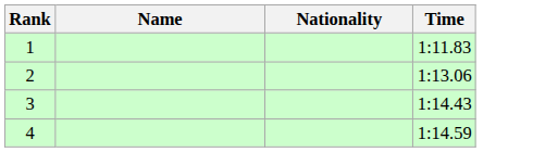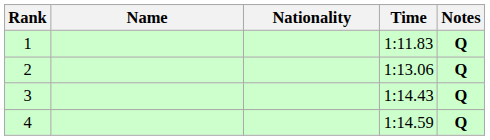+ column: Notes | Q | Q | Q | Q
